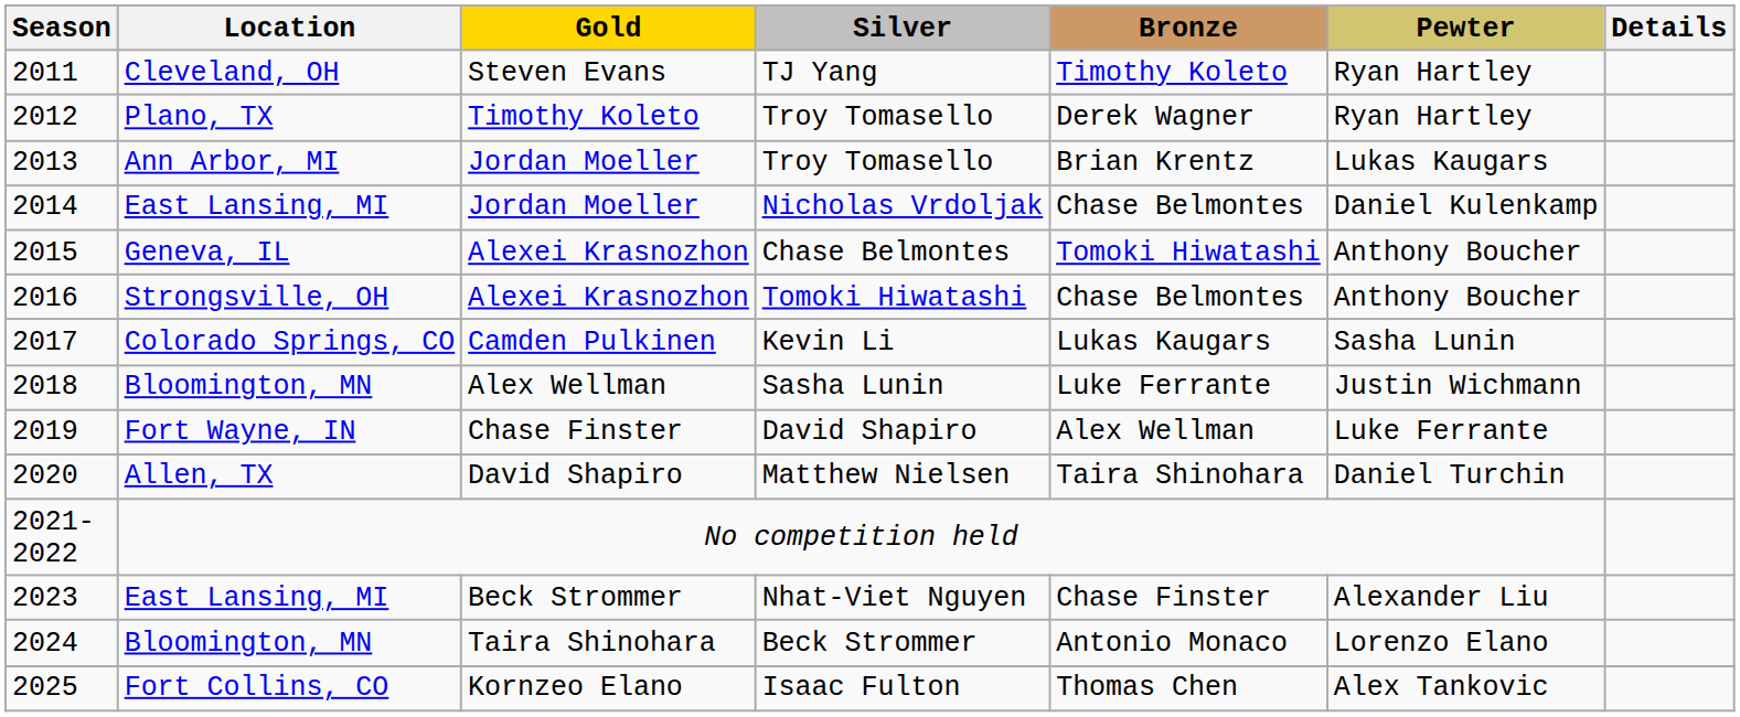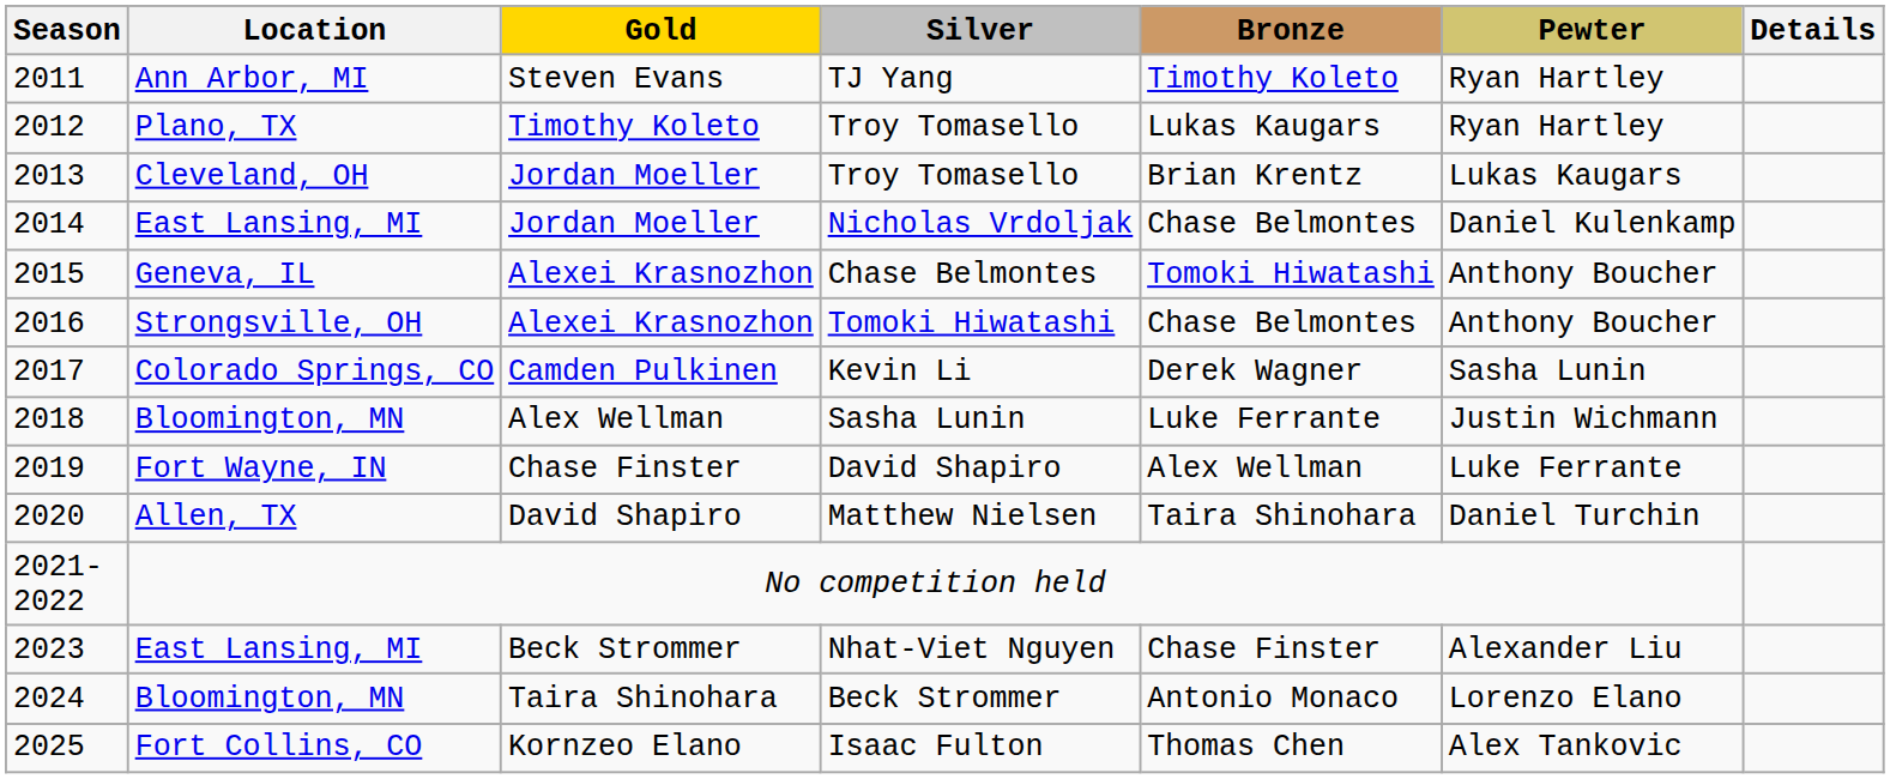TJ Yang | Location: Cleveland, OH -> Ann Arbor, MI
2012 / Troy Tomasello | Bronze: Derek Wagner -> Lukas Kaugars
2013 / Troy Tomasello | Location: Ann Arbor, MI -> Cleveland, OH
Kevin Li | Bronze: Lukas Kaugars -> Derek Wagner
